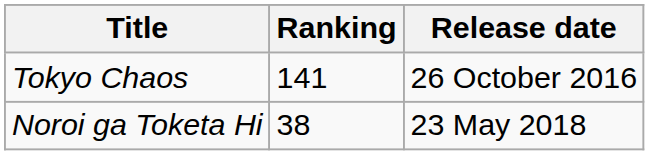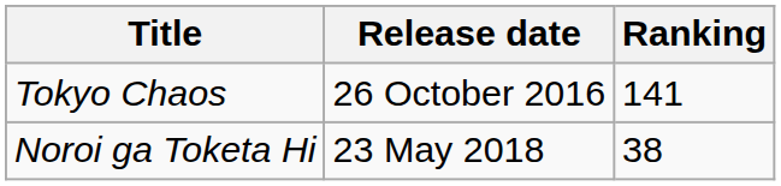columns swapped: Release date <-> Ranking
